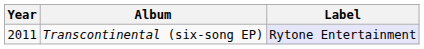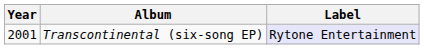Transcontinental (six-song EP) | Year: 2011 -> 2001
